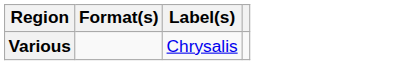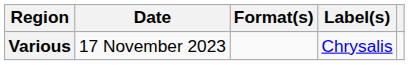+ column: Date | 17 November 2023
